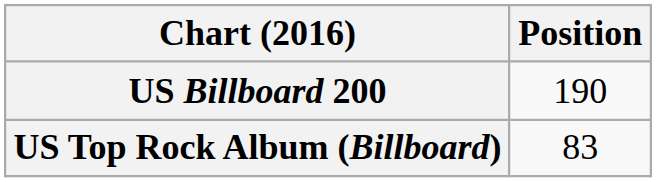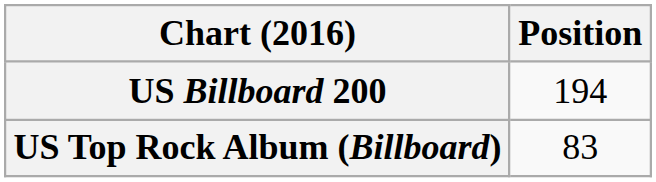US Billboard 200 | Position: 190 -> 194
